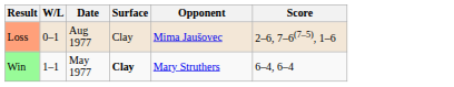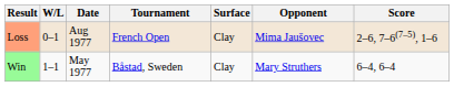+ column: Tournament | French Open | Båstad, Sweden
Win | Surface: bold -> normal
